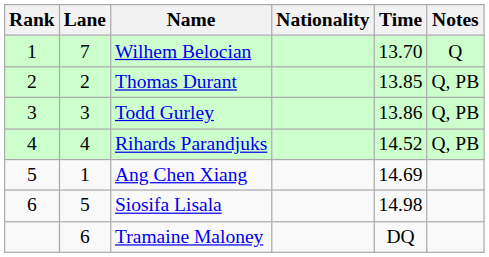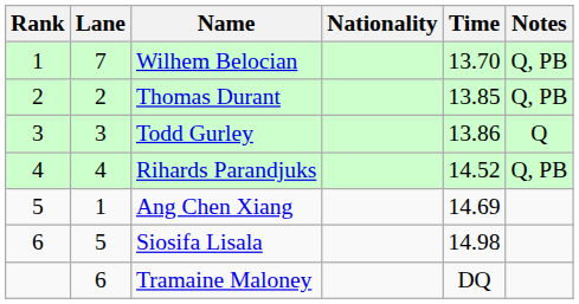Wilhem Belocian | Notes: Q -> Q, PB
Todd Gurley | Notes: Q, PB -> Q
